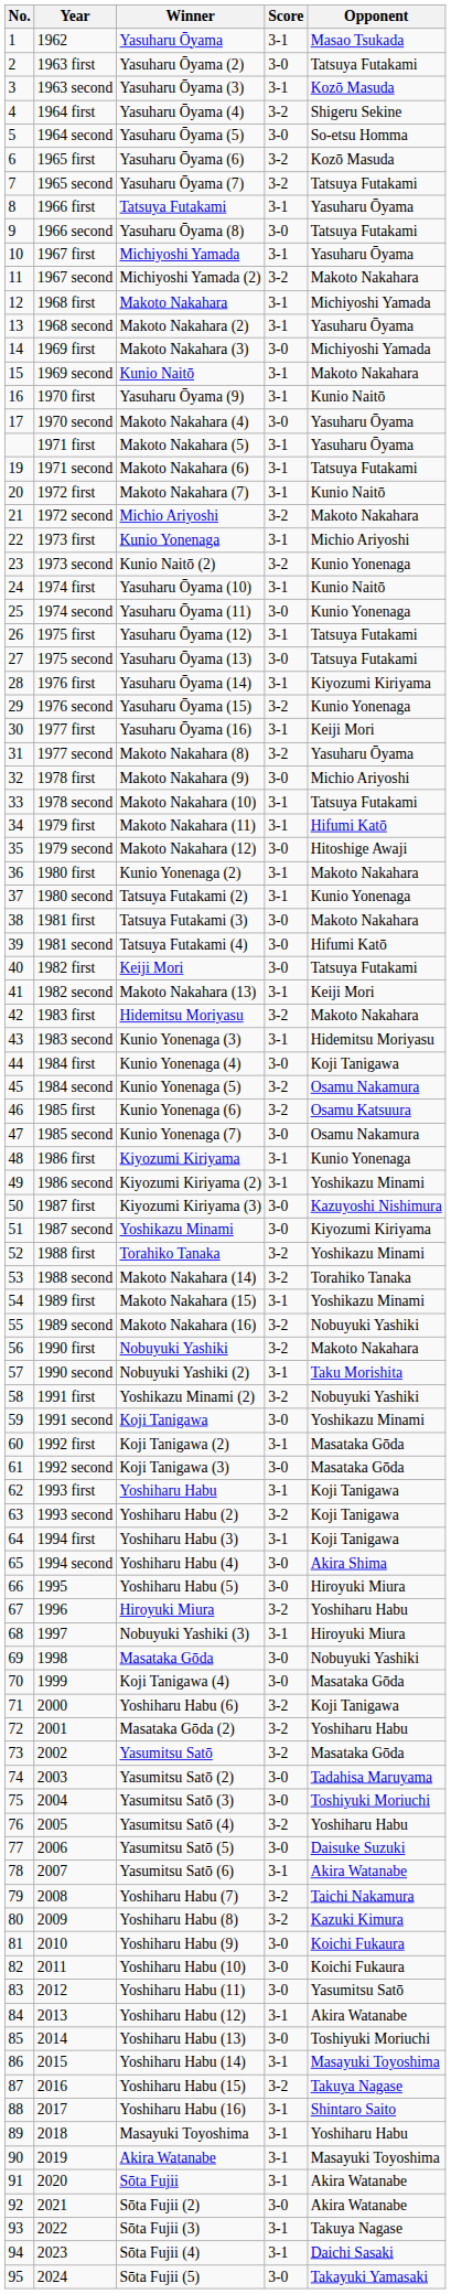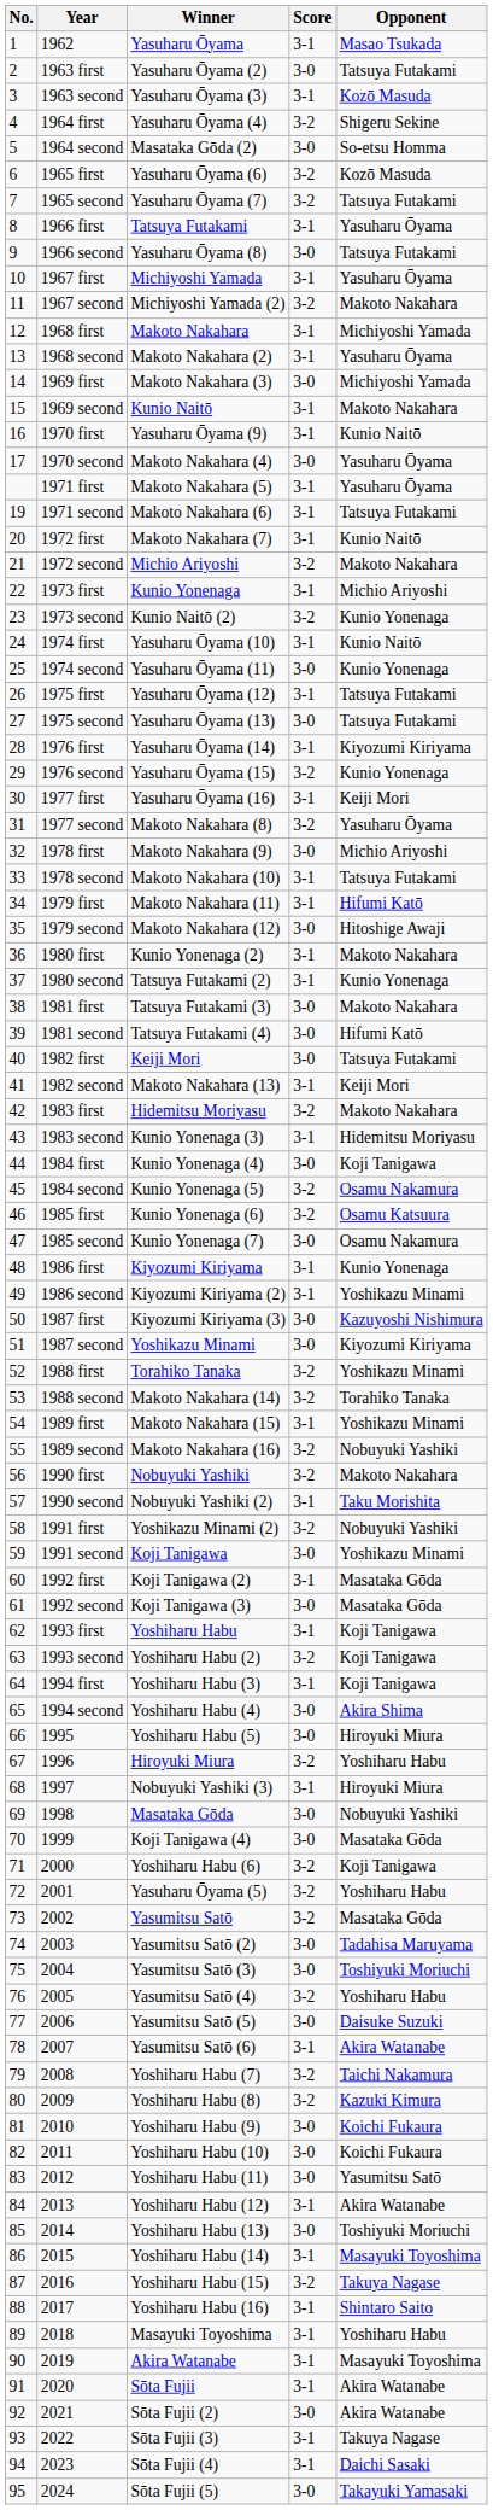1964 second | Winner: Yasuharu Ōyama (5) -> Masataka Gōda (2)
2001 | Winner: Masataka Gōda (2) -> Yasuharu Ōyama (5)
